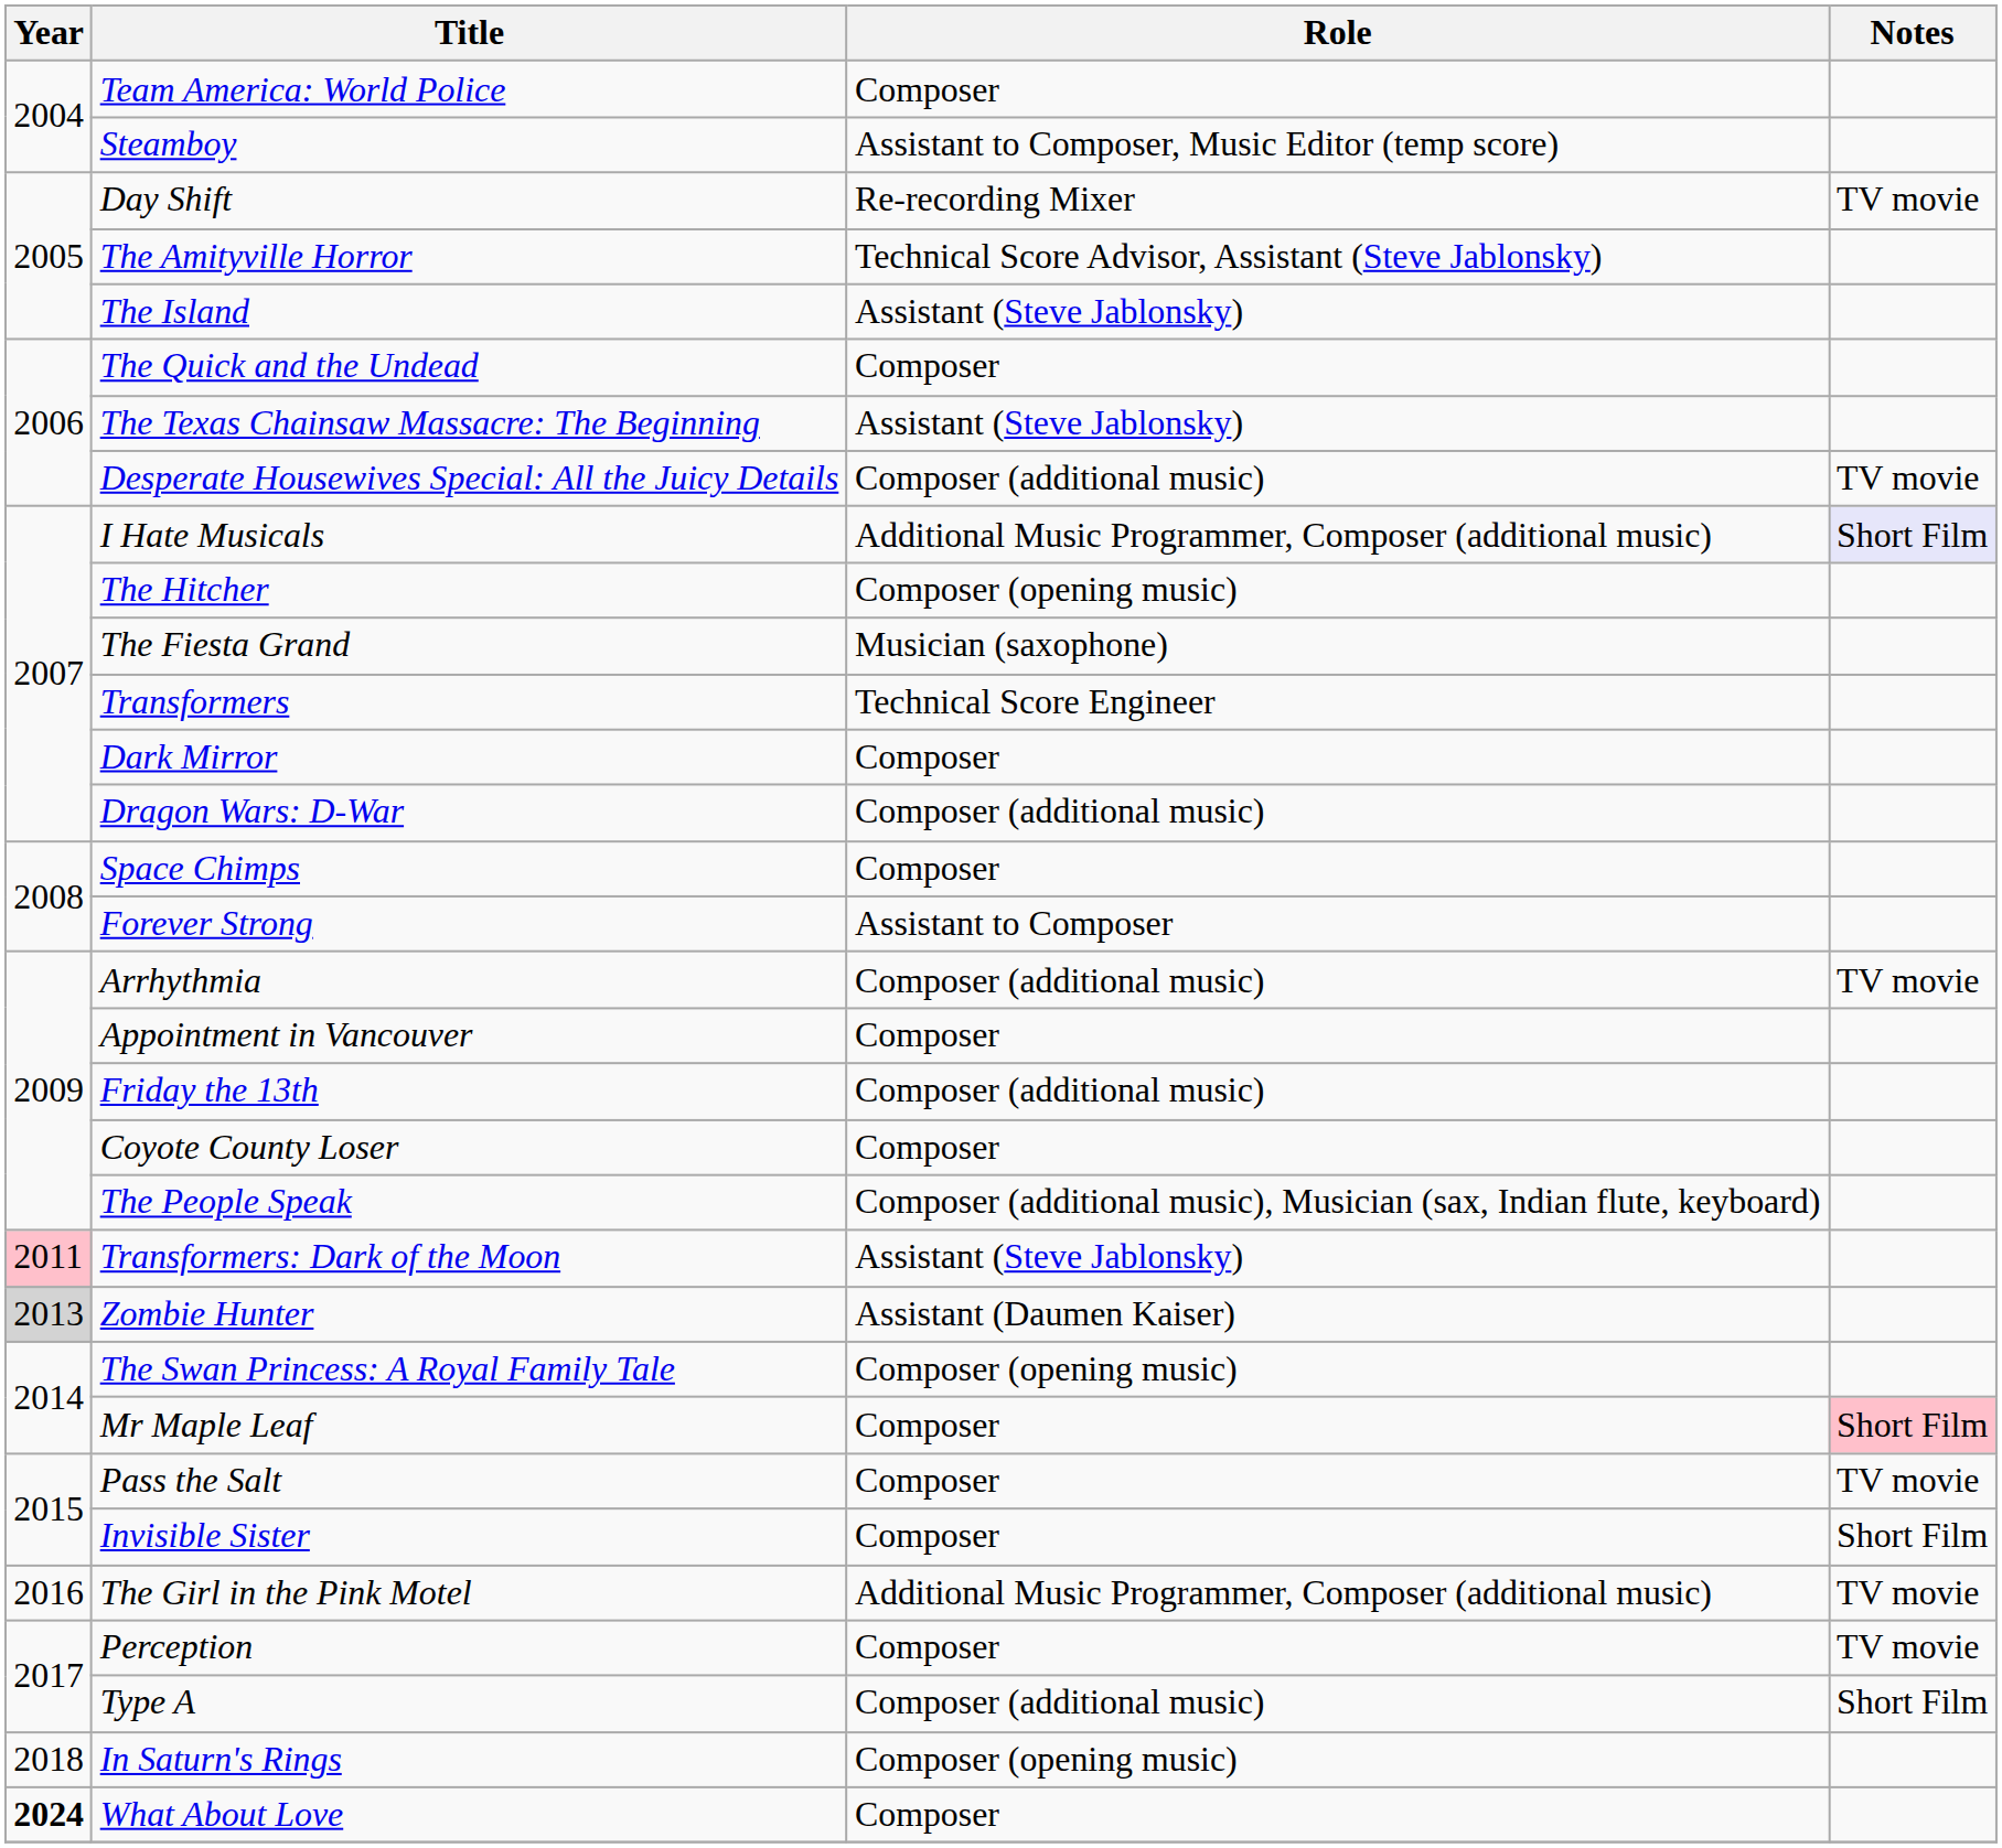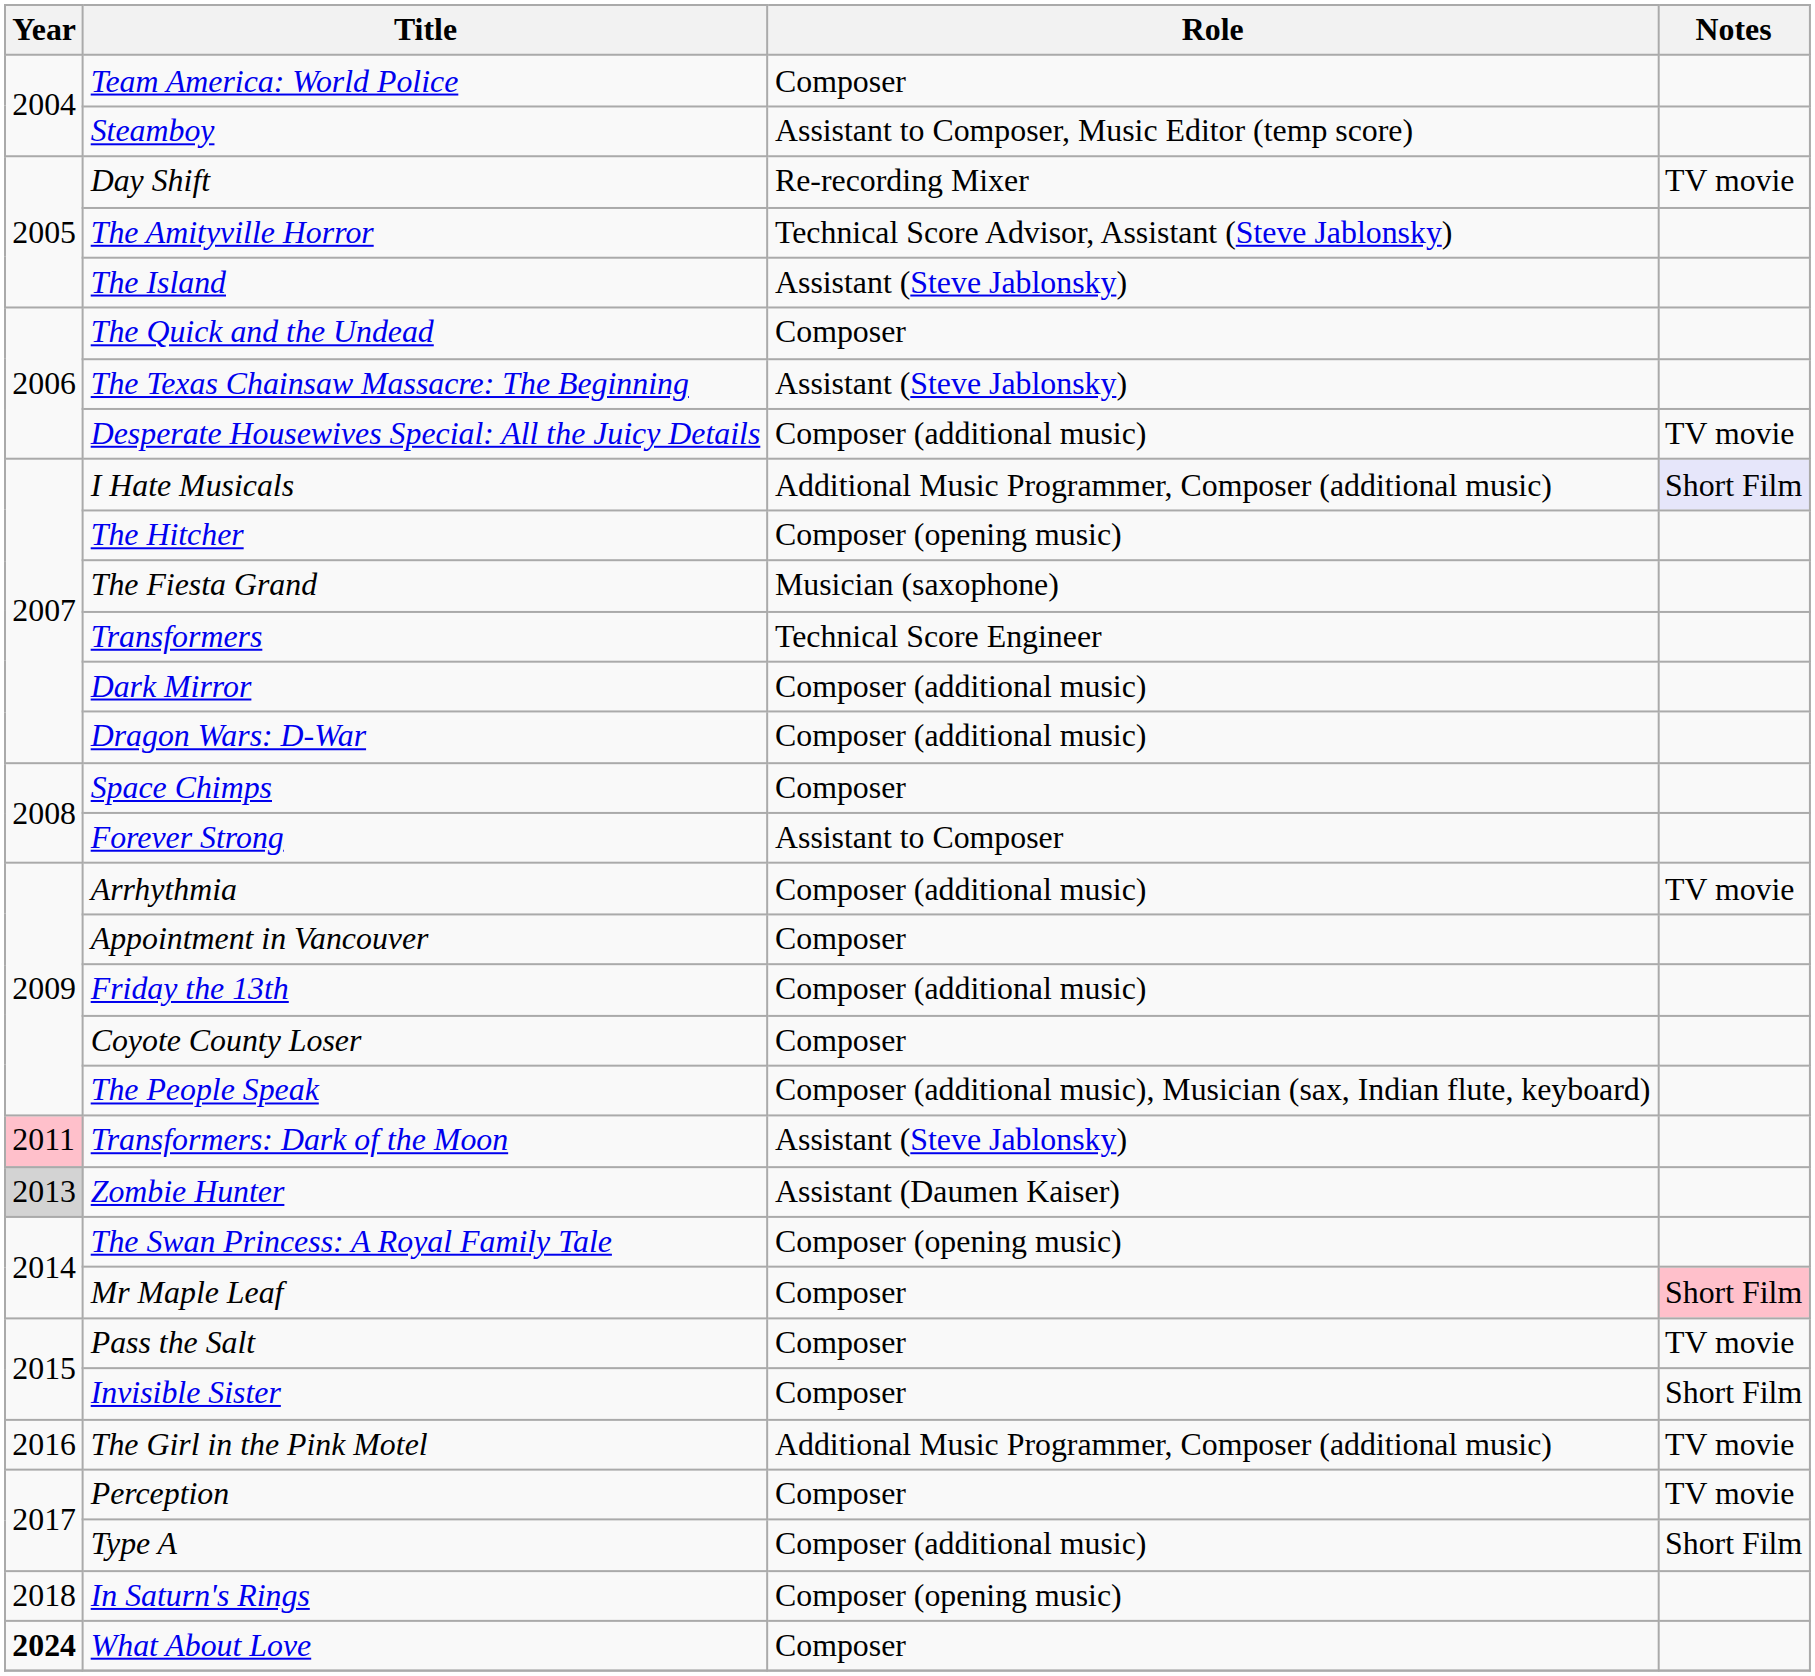Dark Mirror | Role: Composer -> Composer (additional music)
